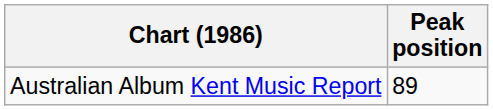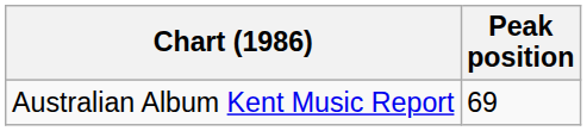Australian Album Kent Music Report | Peak position: 89 -> 69
